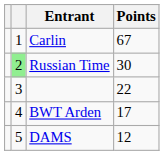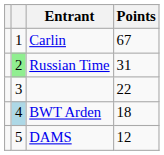Russian Time | Points: 30 -> 31
BWT Arden | column 2: no background -> lightblue background
BWT Arden | Points: 17 -> 18
